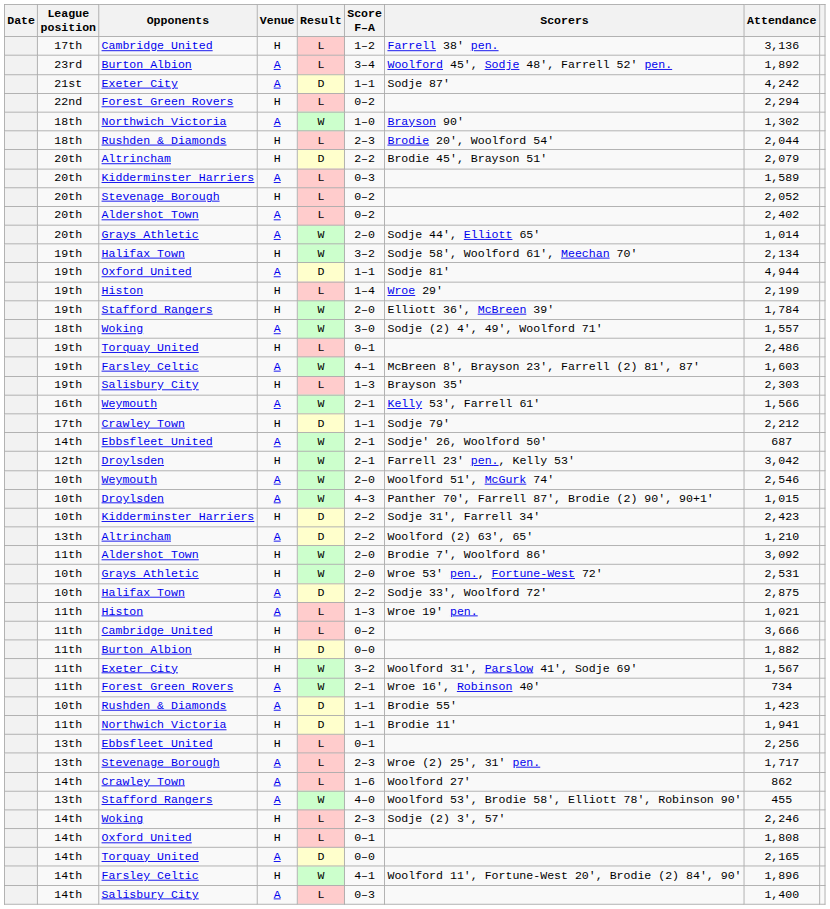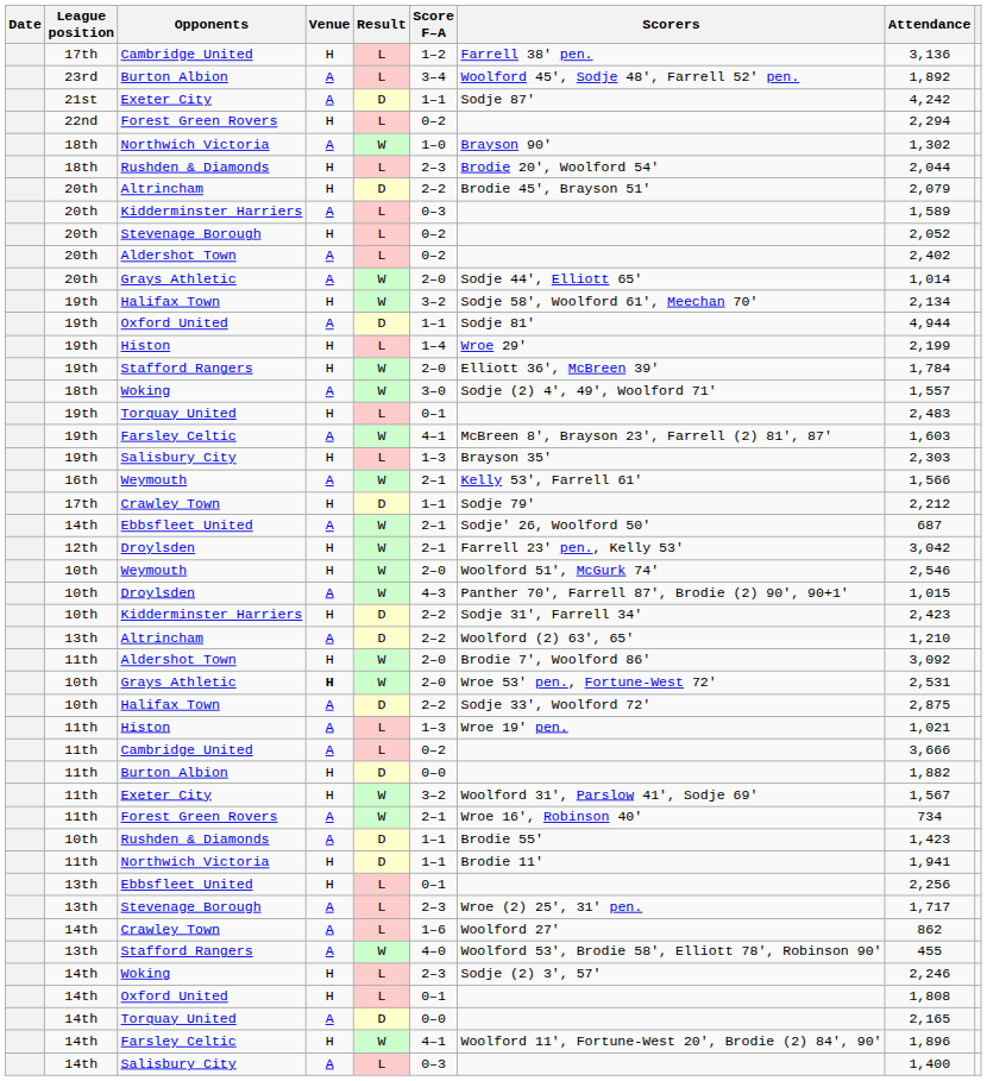19th / Torquay United | Attendance: 2,486 -> 2,483
10th / Weymouth | Venue: A -> H
10th / Grays Athletic | Venue: normal -> bold
11th / Cambridge United | Venue: H -> A
